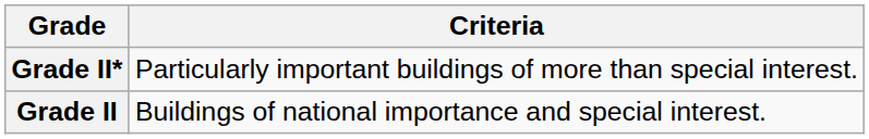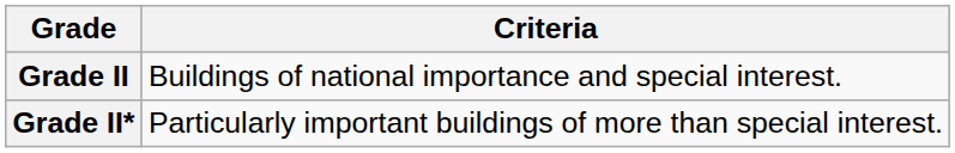rows swapped: Grade II* <-> Grade II
